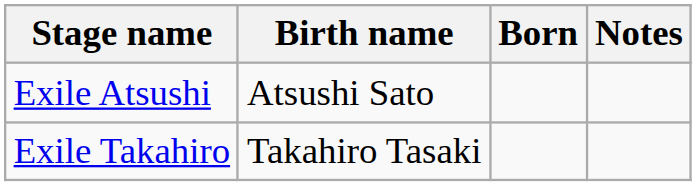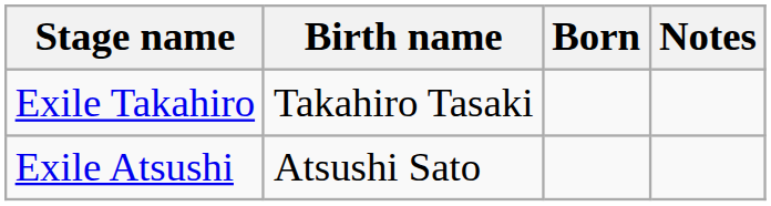rows swapped: Exile Atsushi <-> Exile Takahiro
